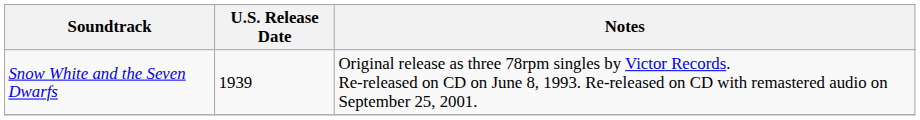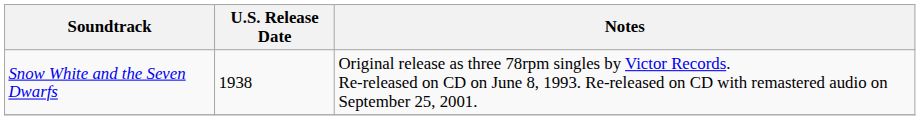Snow White and the Seven Dwarfs | U.S. Release Date: 1939 -> 1938
